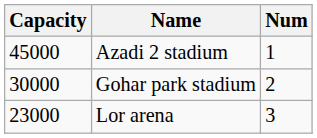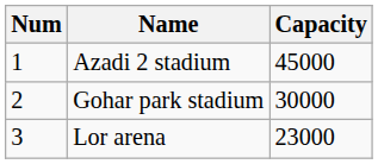columns swapped: Num <-> Capacity
